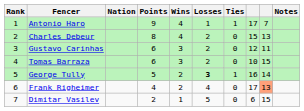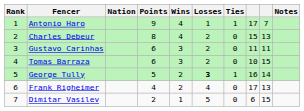Gustavo Carinhas | column 8: 12 -> 11
Frank Righeimer | column 9: lightsalmon background -> no background
